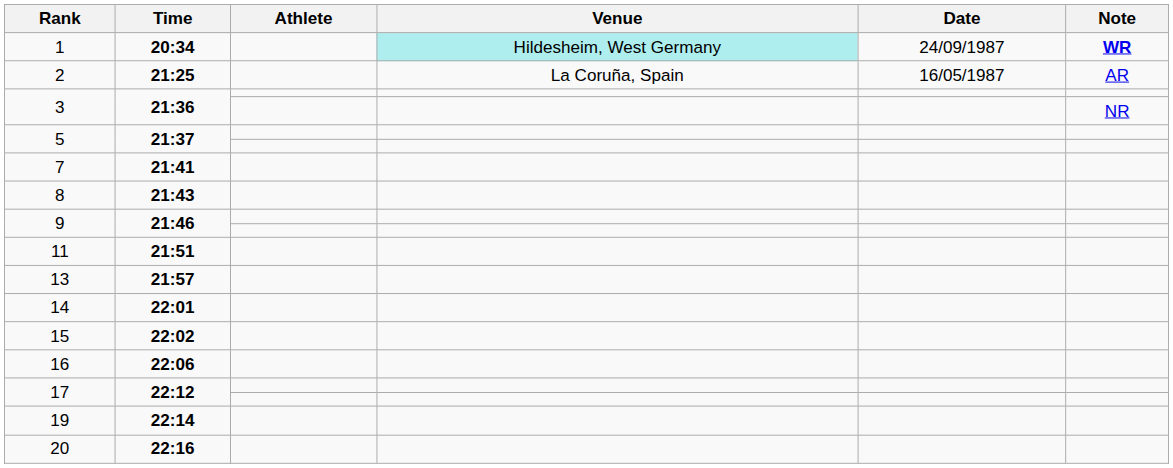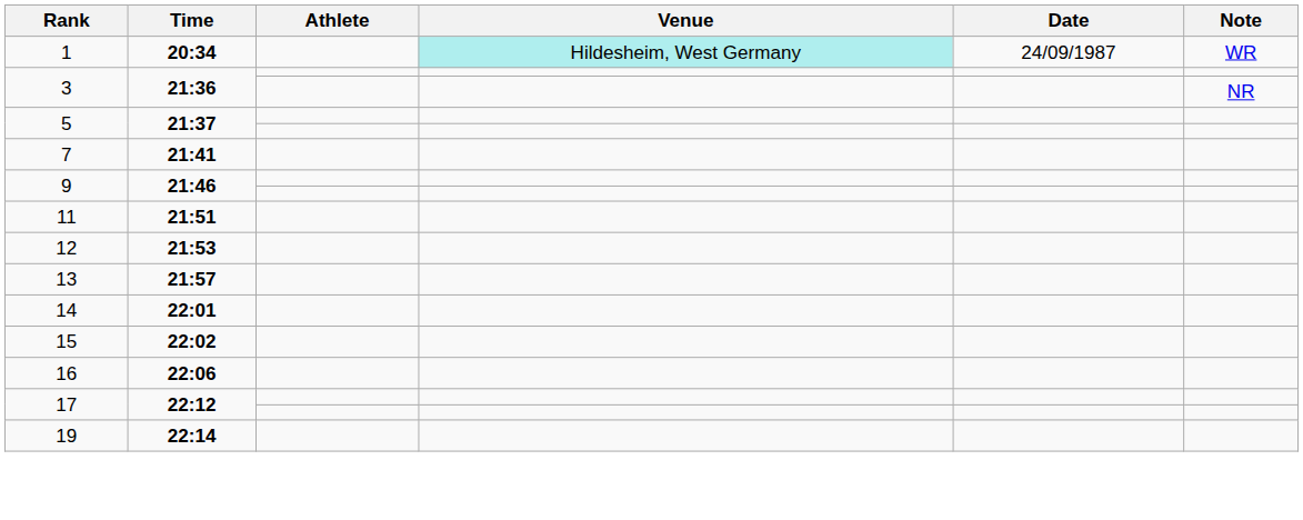1 | Note: bold -> normal
- row: 2 | 21:25 | La Coruña, Spain | 16/05/1987 | AR
- row: 8 | 21:43
+ row: 12 | 21:53
- row: 20 | 22:16
